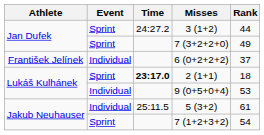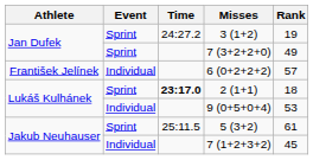3 (1+2) | Rank: 44 -> 19
6 (0+2+2+2) | Rank: 37 -> 57
5 (3+2) | Event: Individual -> Sprint
7 (1+2+3+2) | Event: Sprint -> Individual
7 (1+2+3+2) | Rank: 54 -> 45
